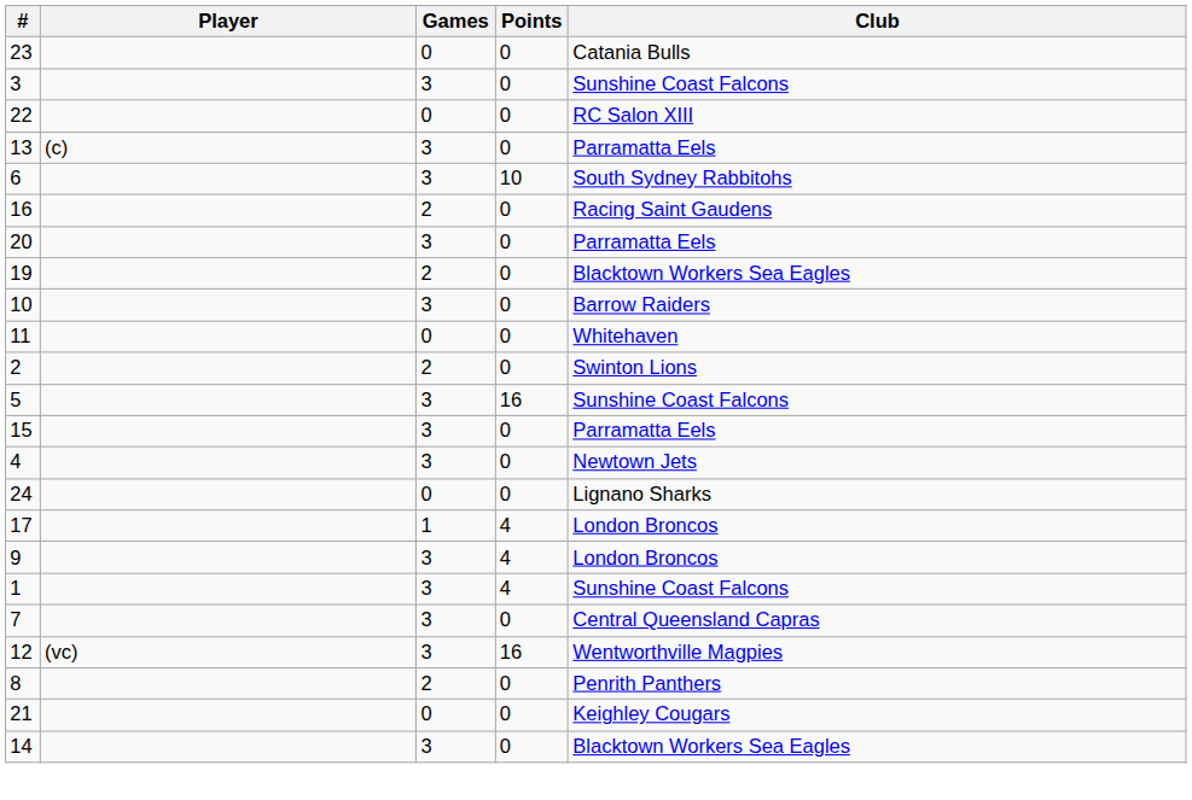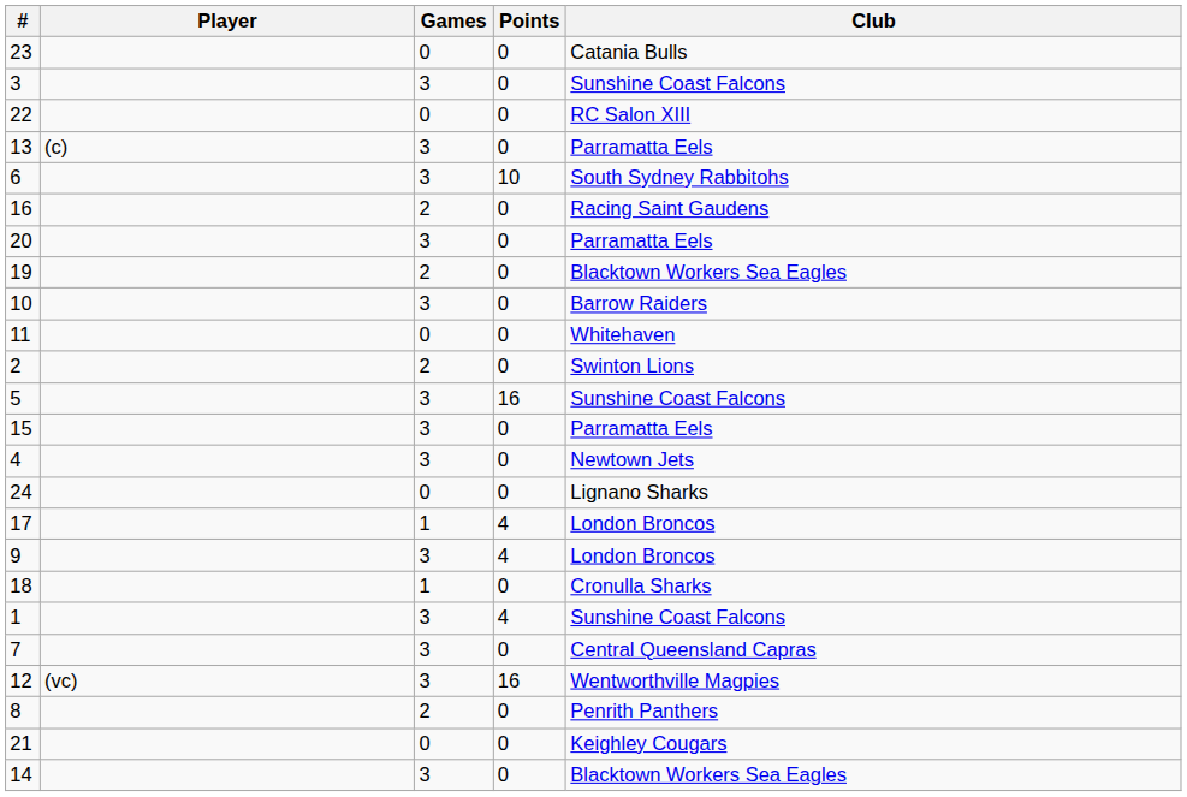+ row: 18 | 1 | 0 | Cronulla Sharks
